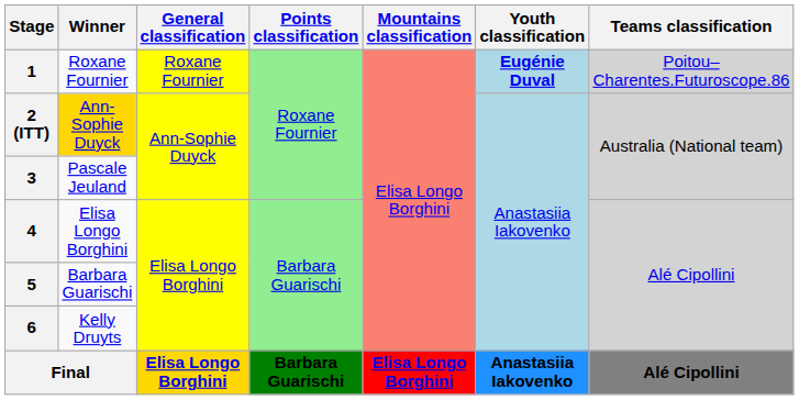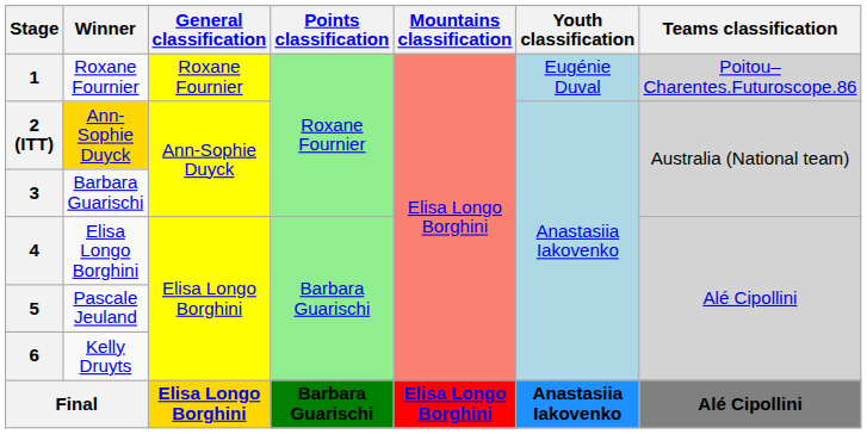1 | Youth classification: bold -> normal
3 | Winner: Pascale Jeuland -> Barbara Guarischi
5 | Winner: Barbara Guarischi -> Pascale Jeuland
